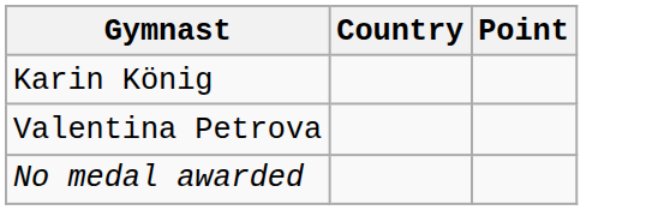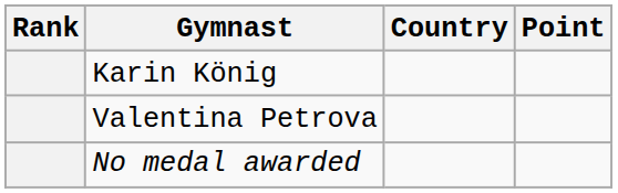+ column: Rank
